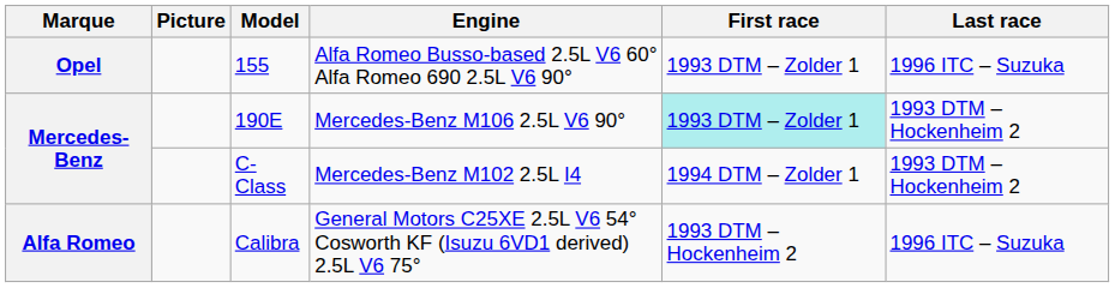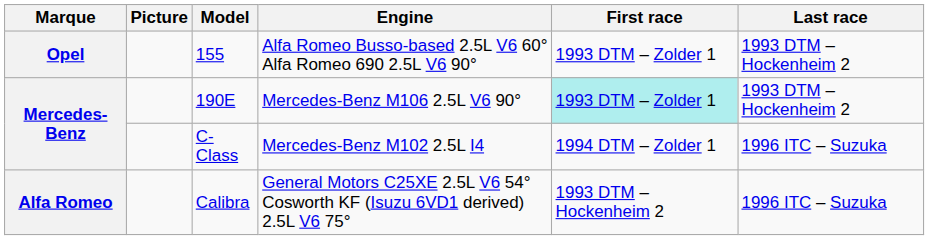155 | Last race: 1996 ITC – Suzuka -> 1993 DTM – Hockenheim 2
C-Class | Last race: 1993 DTM – Hockenheim 2 -> 1996 ITC – Suzuka
